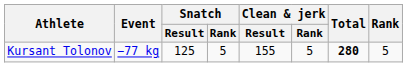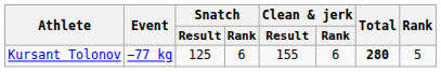Kursant Tolonov | Snatch / Rank: 5 -> 6
Kursant Tolonov | Clean & jerk / Rank: 5 -> 6
